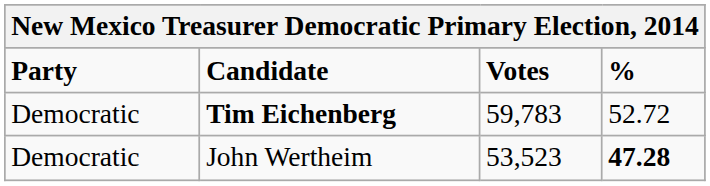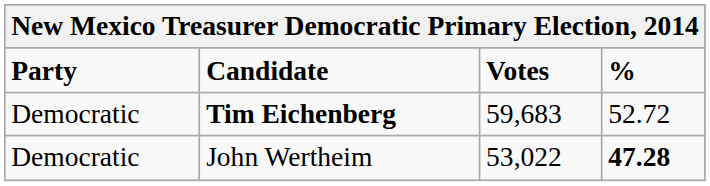Tim Eichenberg | Votes: 59,783 -> 59,683
John Wertheim | Votes: 53,523 -> 53,022
